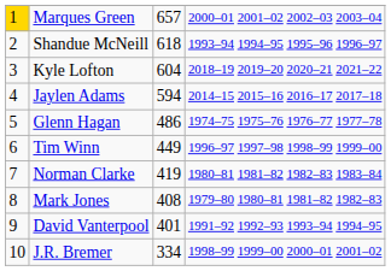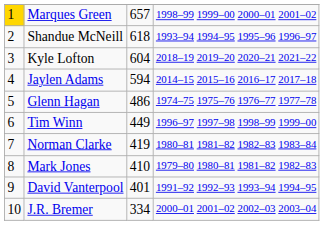Marques Green | column 4: 2000–01 2001–02 2002–03 2003–04 -> 1998–99 1999–00 2000–01 2001–02
Mark Jones | column 3: 408 -> 410
J.R. Bremer | column 4: 1998–99 1999–00 2000–01 2001–02 -> 2000–01 2001–02 2002–03 2003–04
